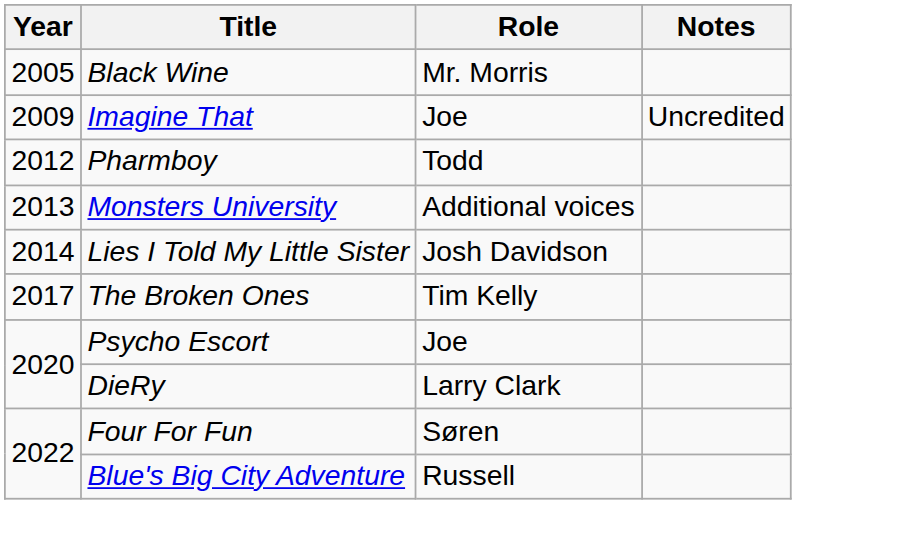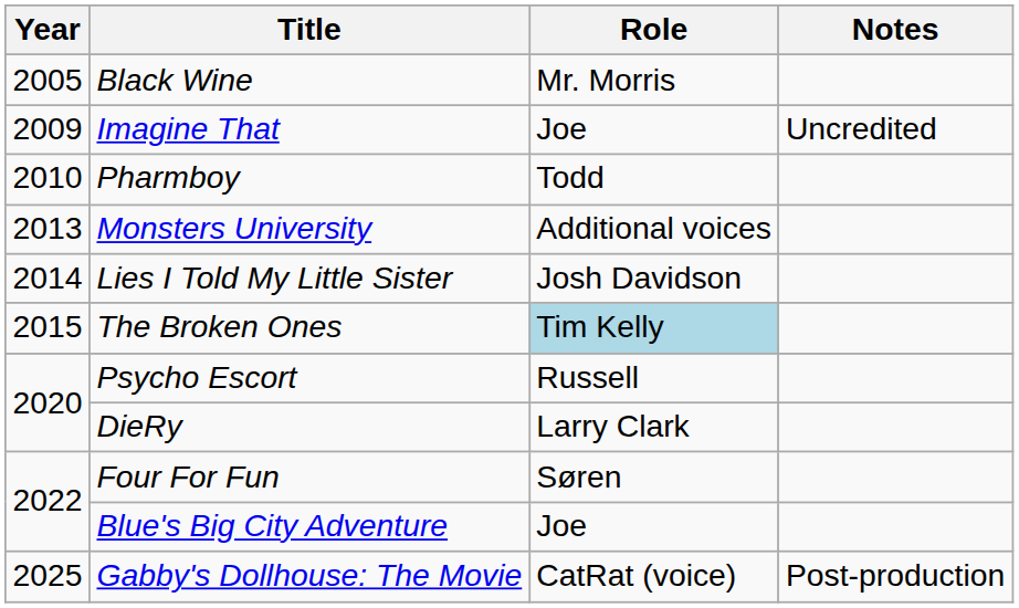Pharmboy | Year: 2012 -> 2010
The Broken Ones | Year: 2017 -> 2015
The Broken Ones | Role: no background -> lightblue background
Psycho Escort | Role: Joe -> Russell
Blue's Big City Adventure | Role: Russell -> Joe
+ row: 2025 | Gabby's Dollhouse: The Movie | CatRat (voice) | Post-production
